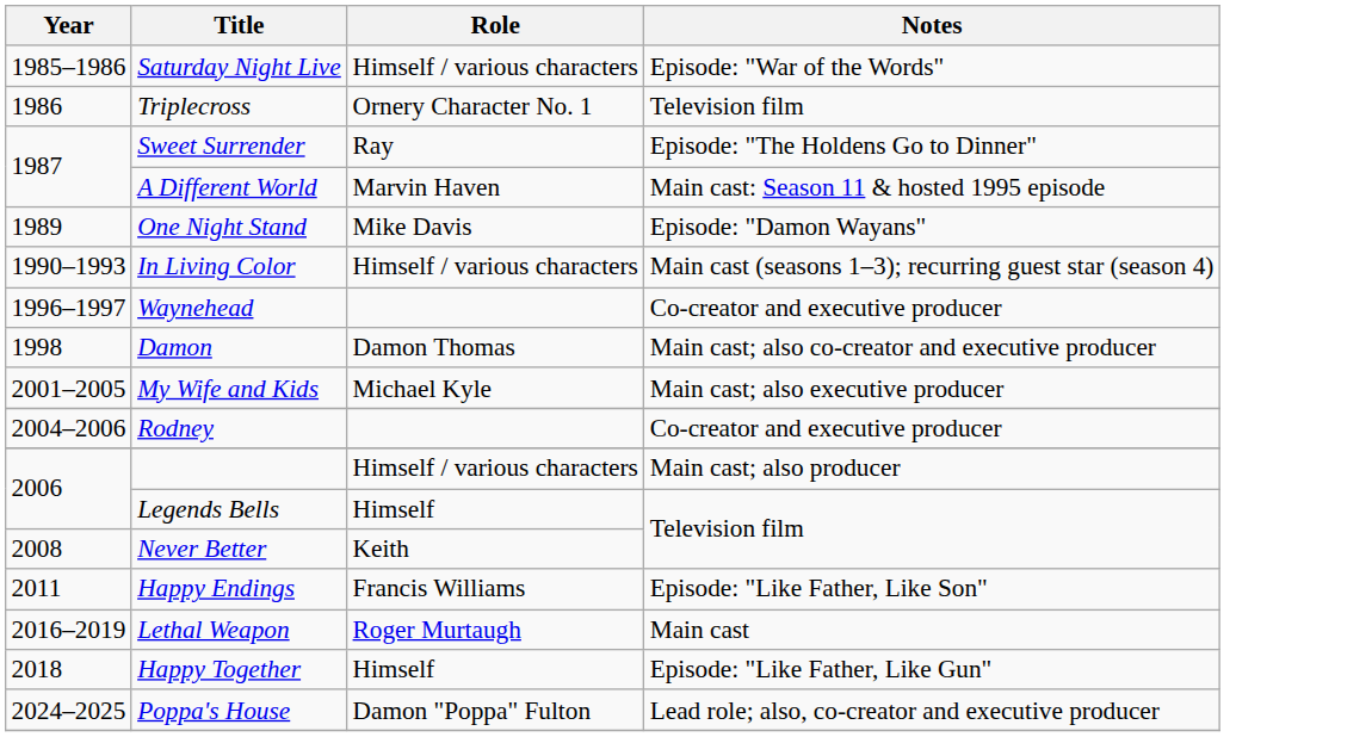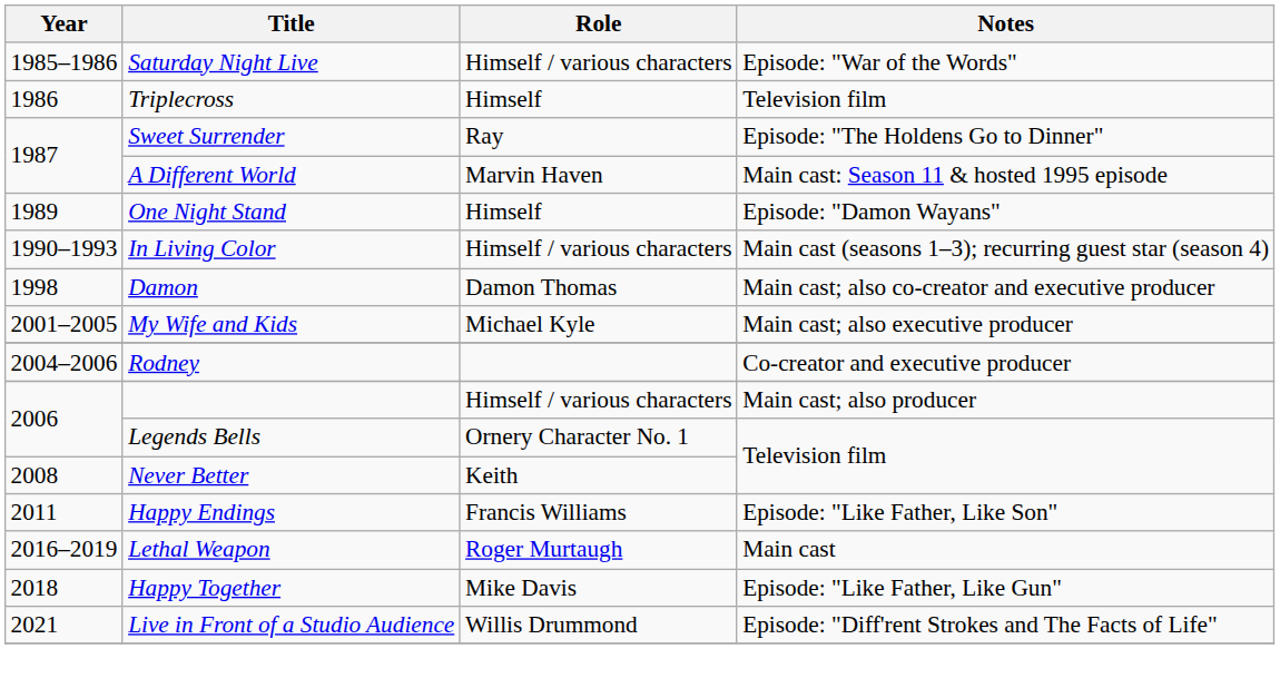Triplecross | Role: Ornery Character No. 1 -> Himself
One Night Stand | Role: Mike Davis -> Himself
- row: 1996–1997 | Waynehead | Co-creator and executive producer
Legends Bells | Role: Himself -> Ornery Character No. 1
Happy Together | Role: Himself -> Mike Davis
+ row: 2021 | Live in Front of a Studio Audience | Willis Drummond | Episode: "Diff'rent Strokes and The Facts of Life"
- row: 2024–2025 | Poppa's House | Damon "Poppa" Fulton | Lead role; also, co-creator and executive producer
